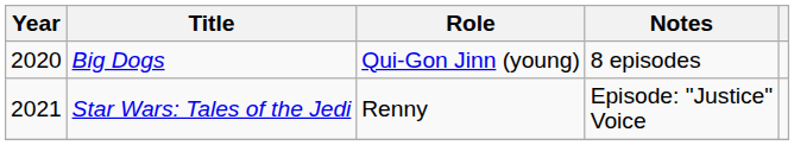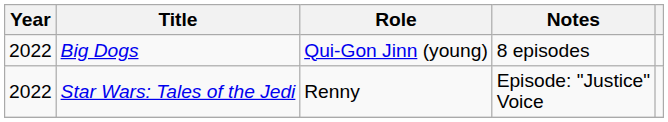Big Dogs | Year: 2020 -> 2022
Star Wars: Tales of the Jedi | Year: 2021 -> 2022
